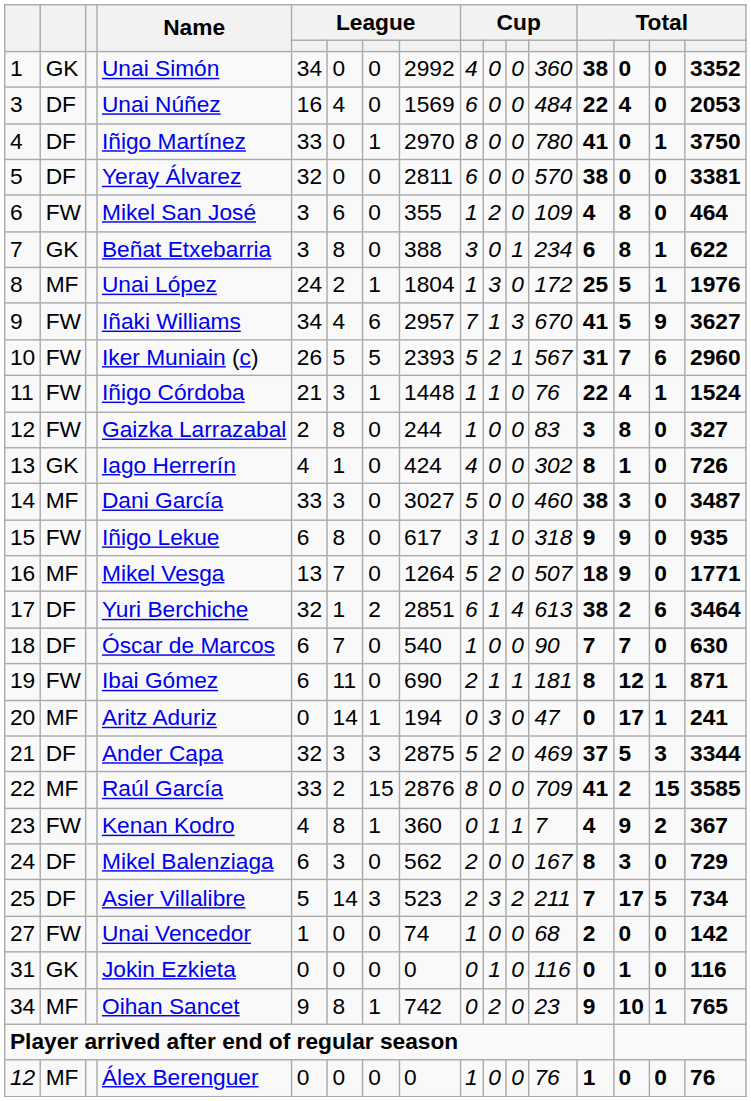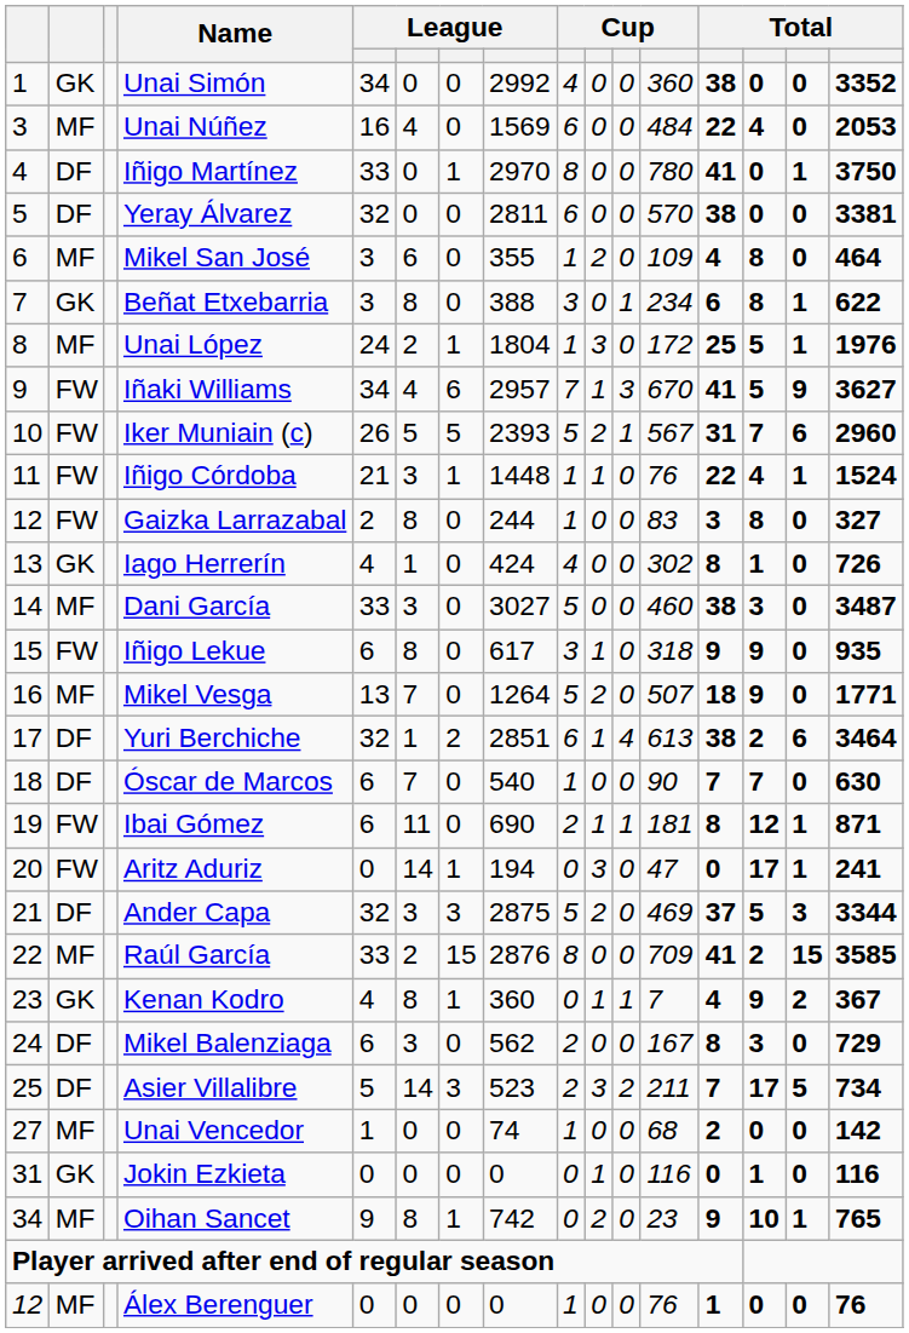Unai Núñez | column 2: DF -> MF
Mikel San José | column 2: FW -> MF
Aritz Aduriz | column 2: MF -> FW
Kenan Kodro | column 2: FW -> GK
Unai Vencedor | column 2: FW -> MF
